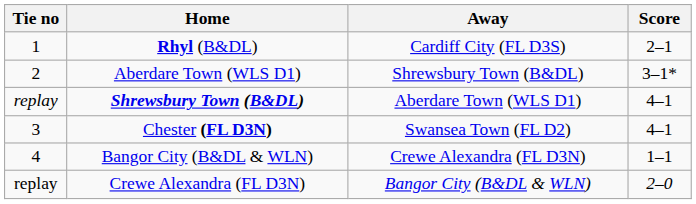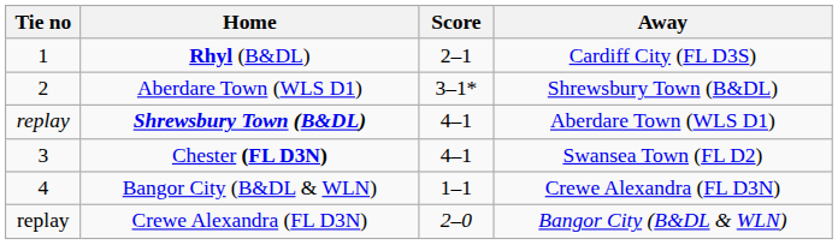columns swapped: Score <-> Away
